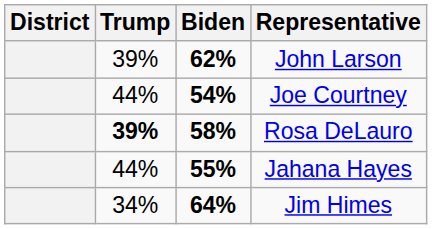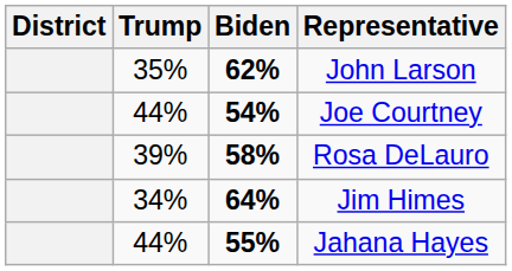John Larson | Trump: 39% -> 35%
Rosa DeLauro | Trump: bold -> normal
rows swapped: Jim Himes <-> Jahana Hayes
